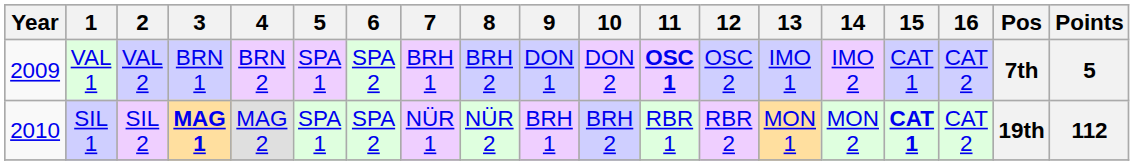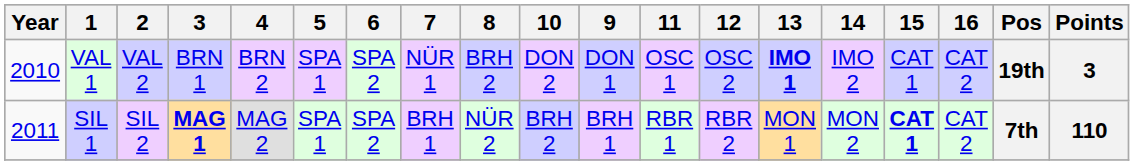columns swapped: 9 <-> 10
VAL 1 | Year: 2009 -> 2010
VAL 1 | 7: BRH 1 -> NÜR 1
VAL 1 | 11: bold -> normal
VAL 1 | 13: normal -> bold
VAL 1 | Pos: 7th -> 19th
VAL 1 | Points: 5 -> 3
SIL 1 | Year: 2010 -> 2011
SIL 1 | 7: NÜR 1 -> BRH 1
SIL 1 | Pos: 19th -> 7th
SIL 1 | Points: 112 -> 110
